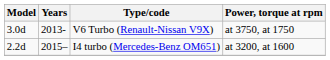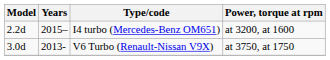rows swapped: V6 Turbo (Renault-Nissan V9X) <-> I4 turbo (Mercedes-Benz OM651)
